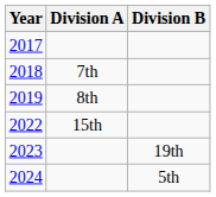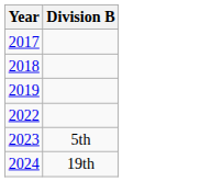- column: Division A | 7th | 8th | 15th
2023 | Division B: 19th -> 5th
2024 | Division B: 5th -> 19th
